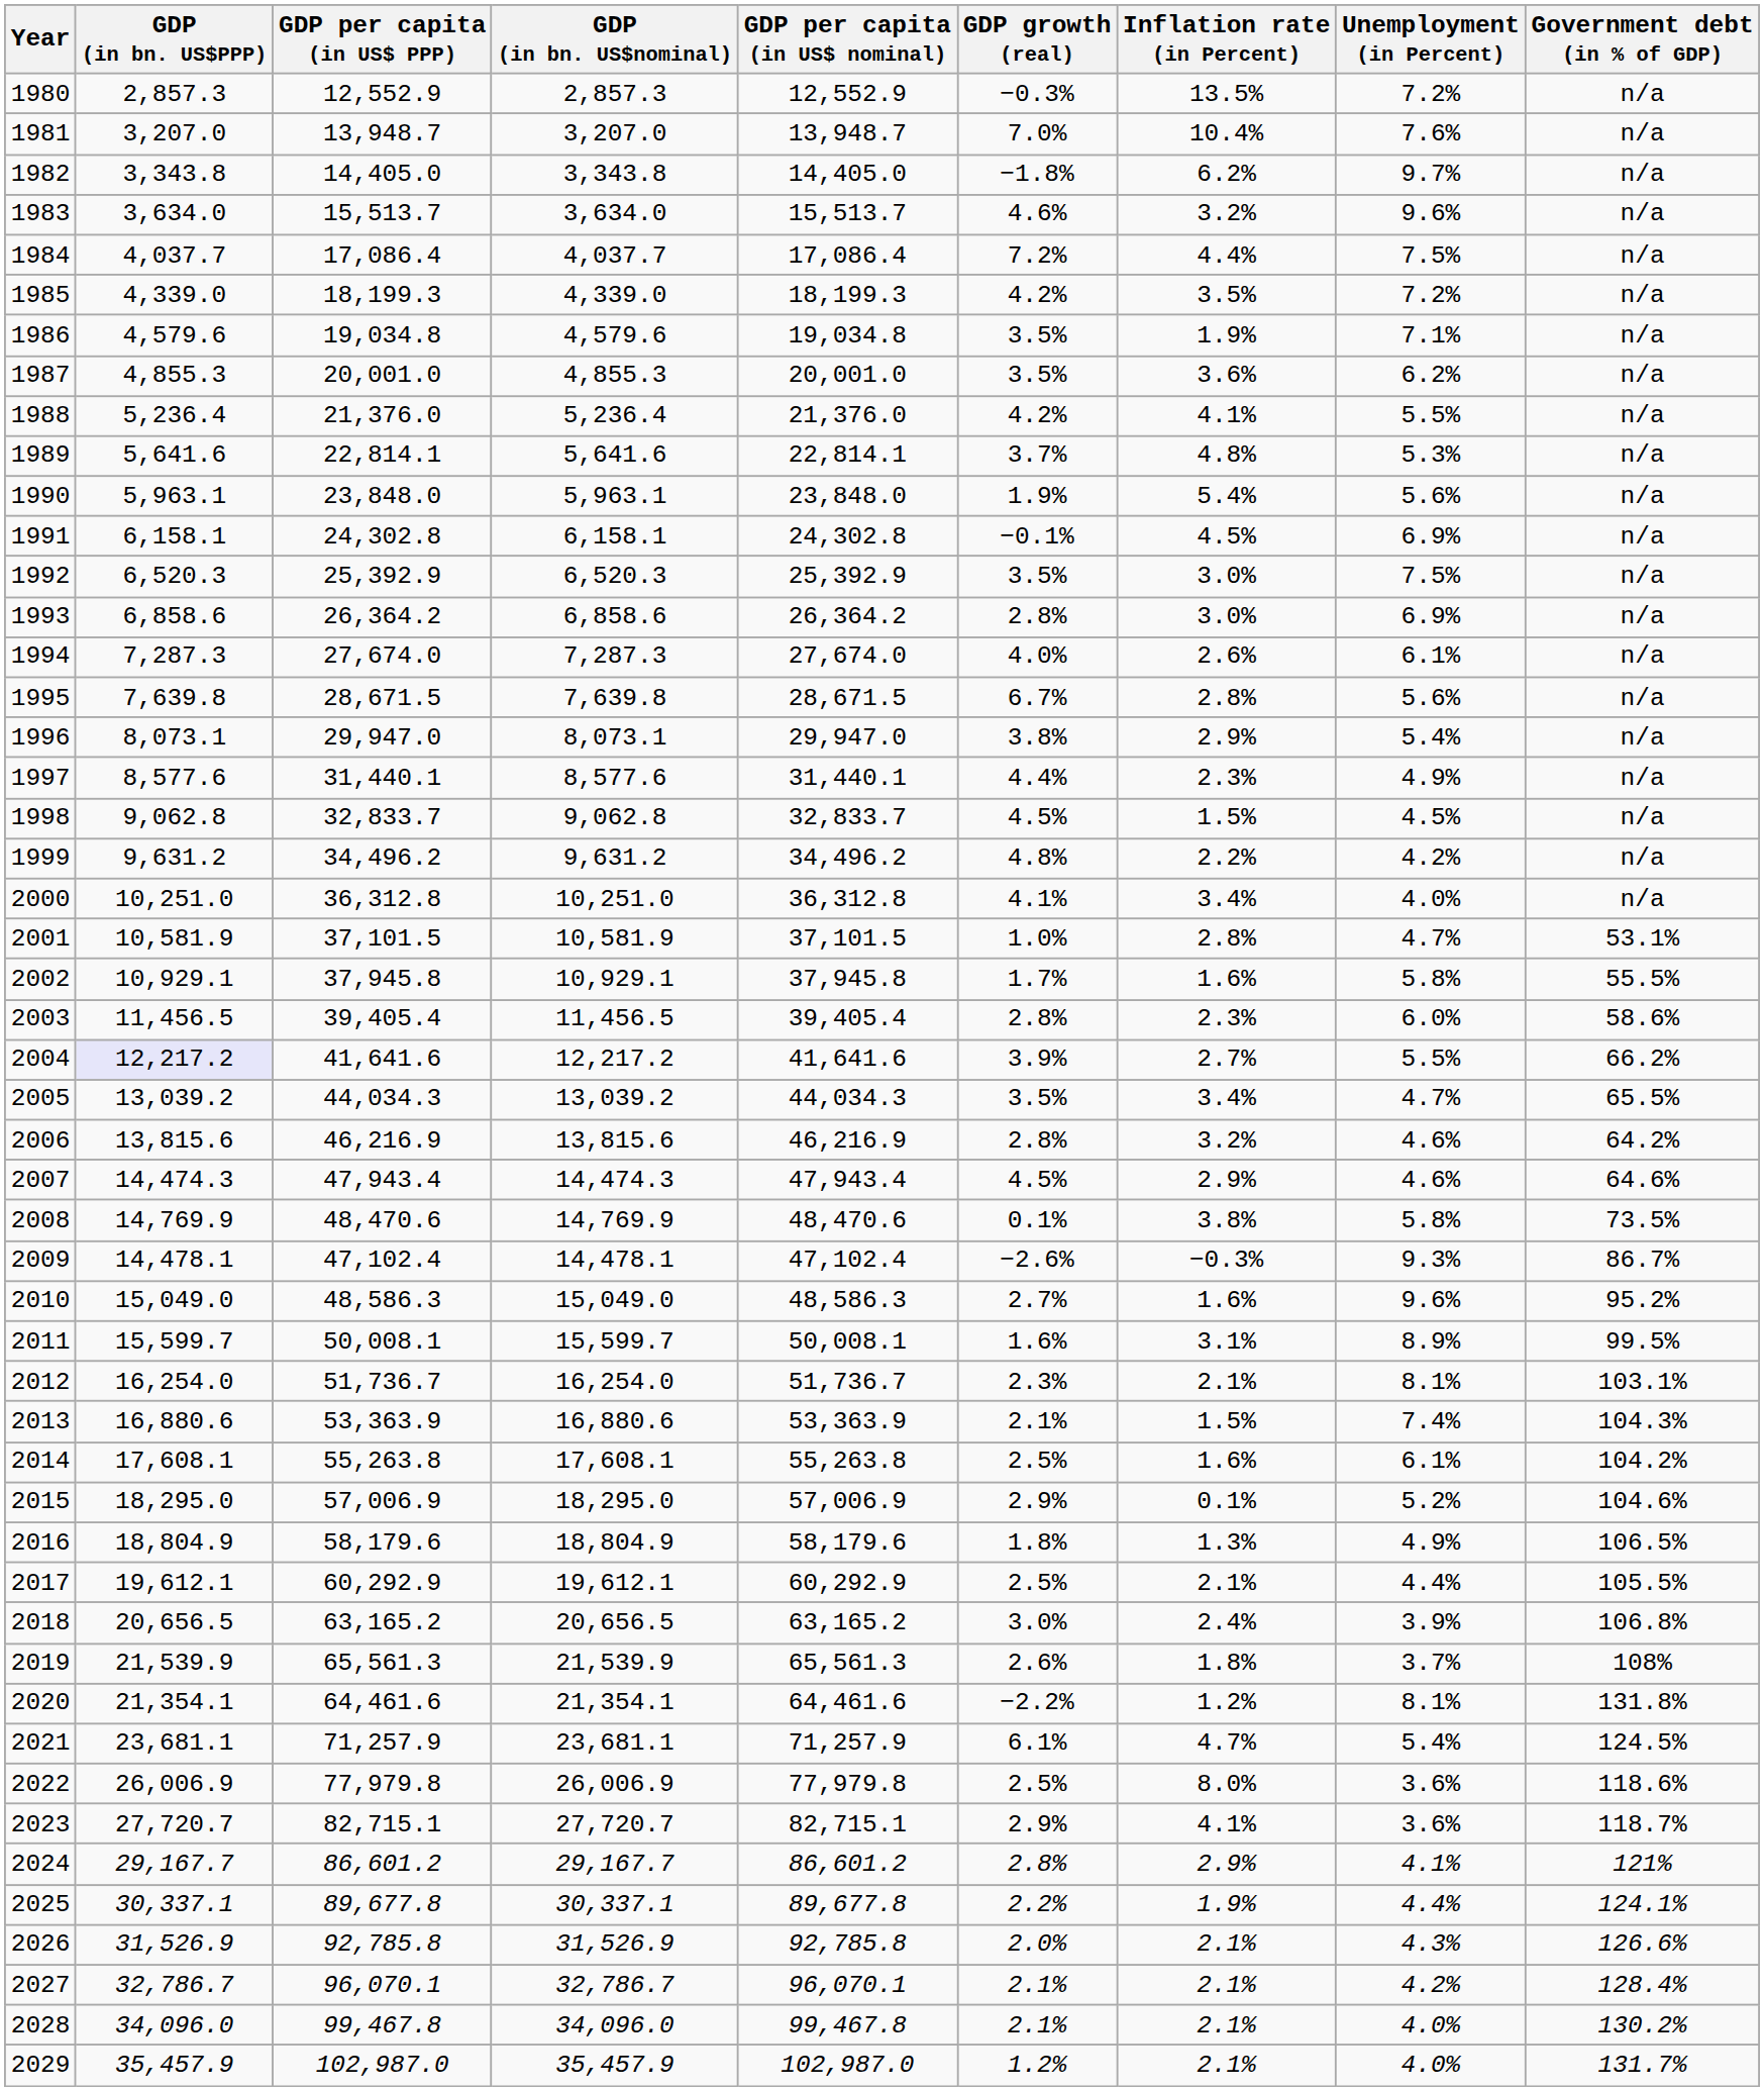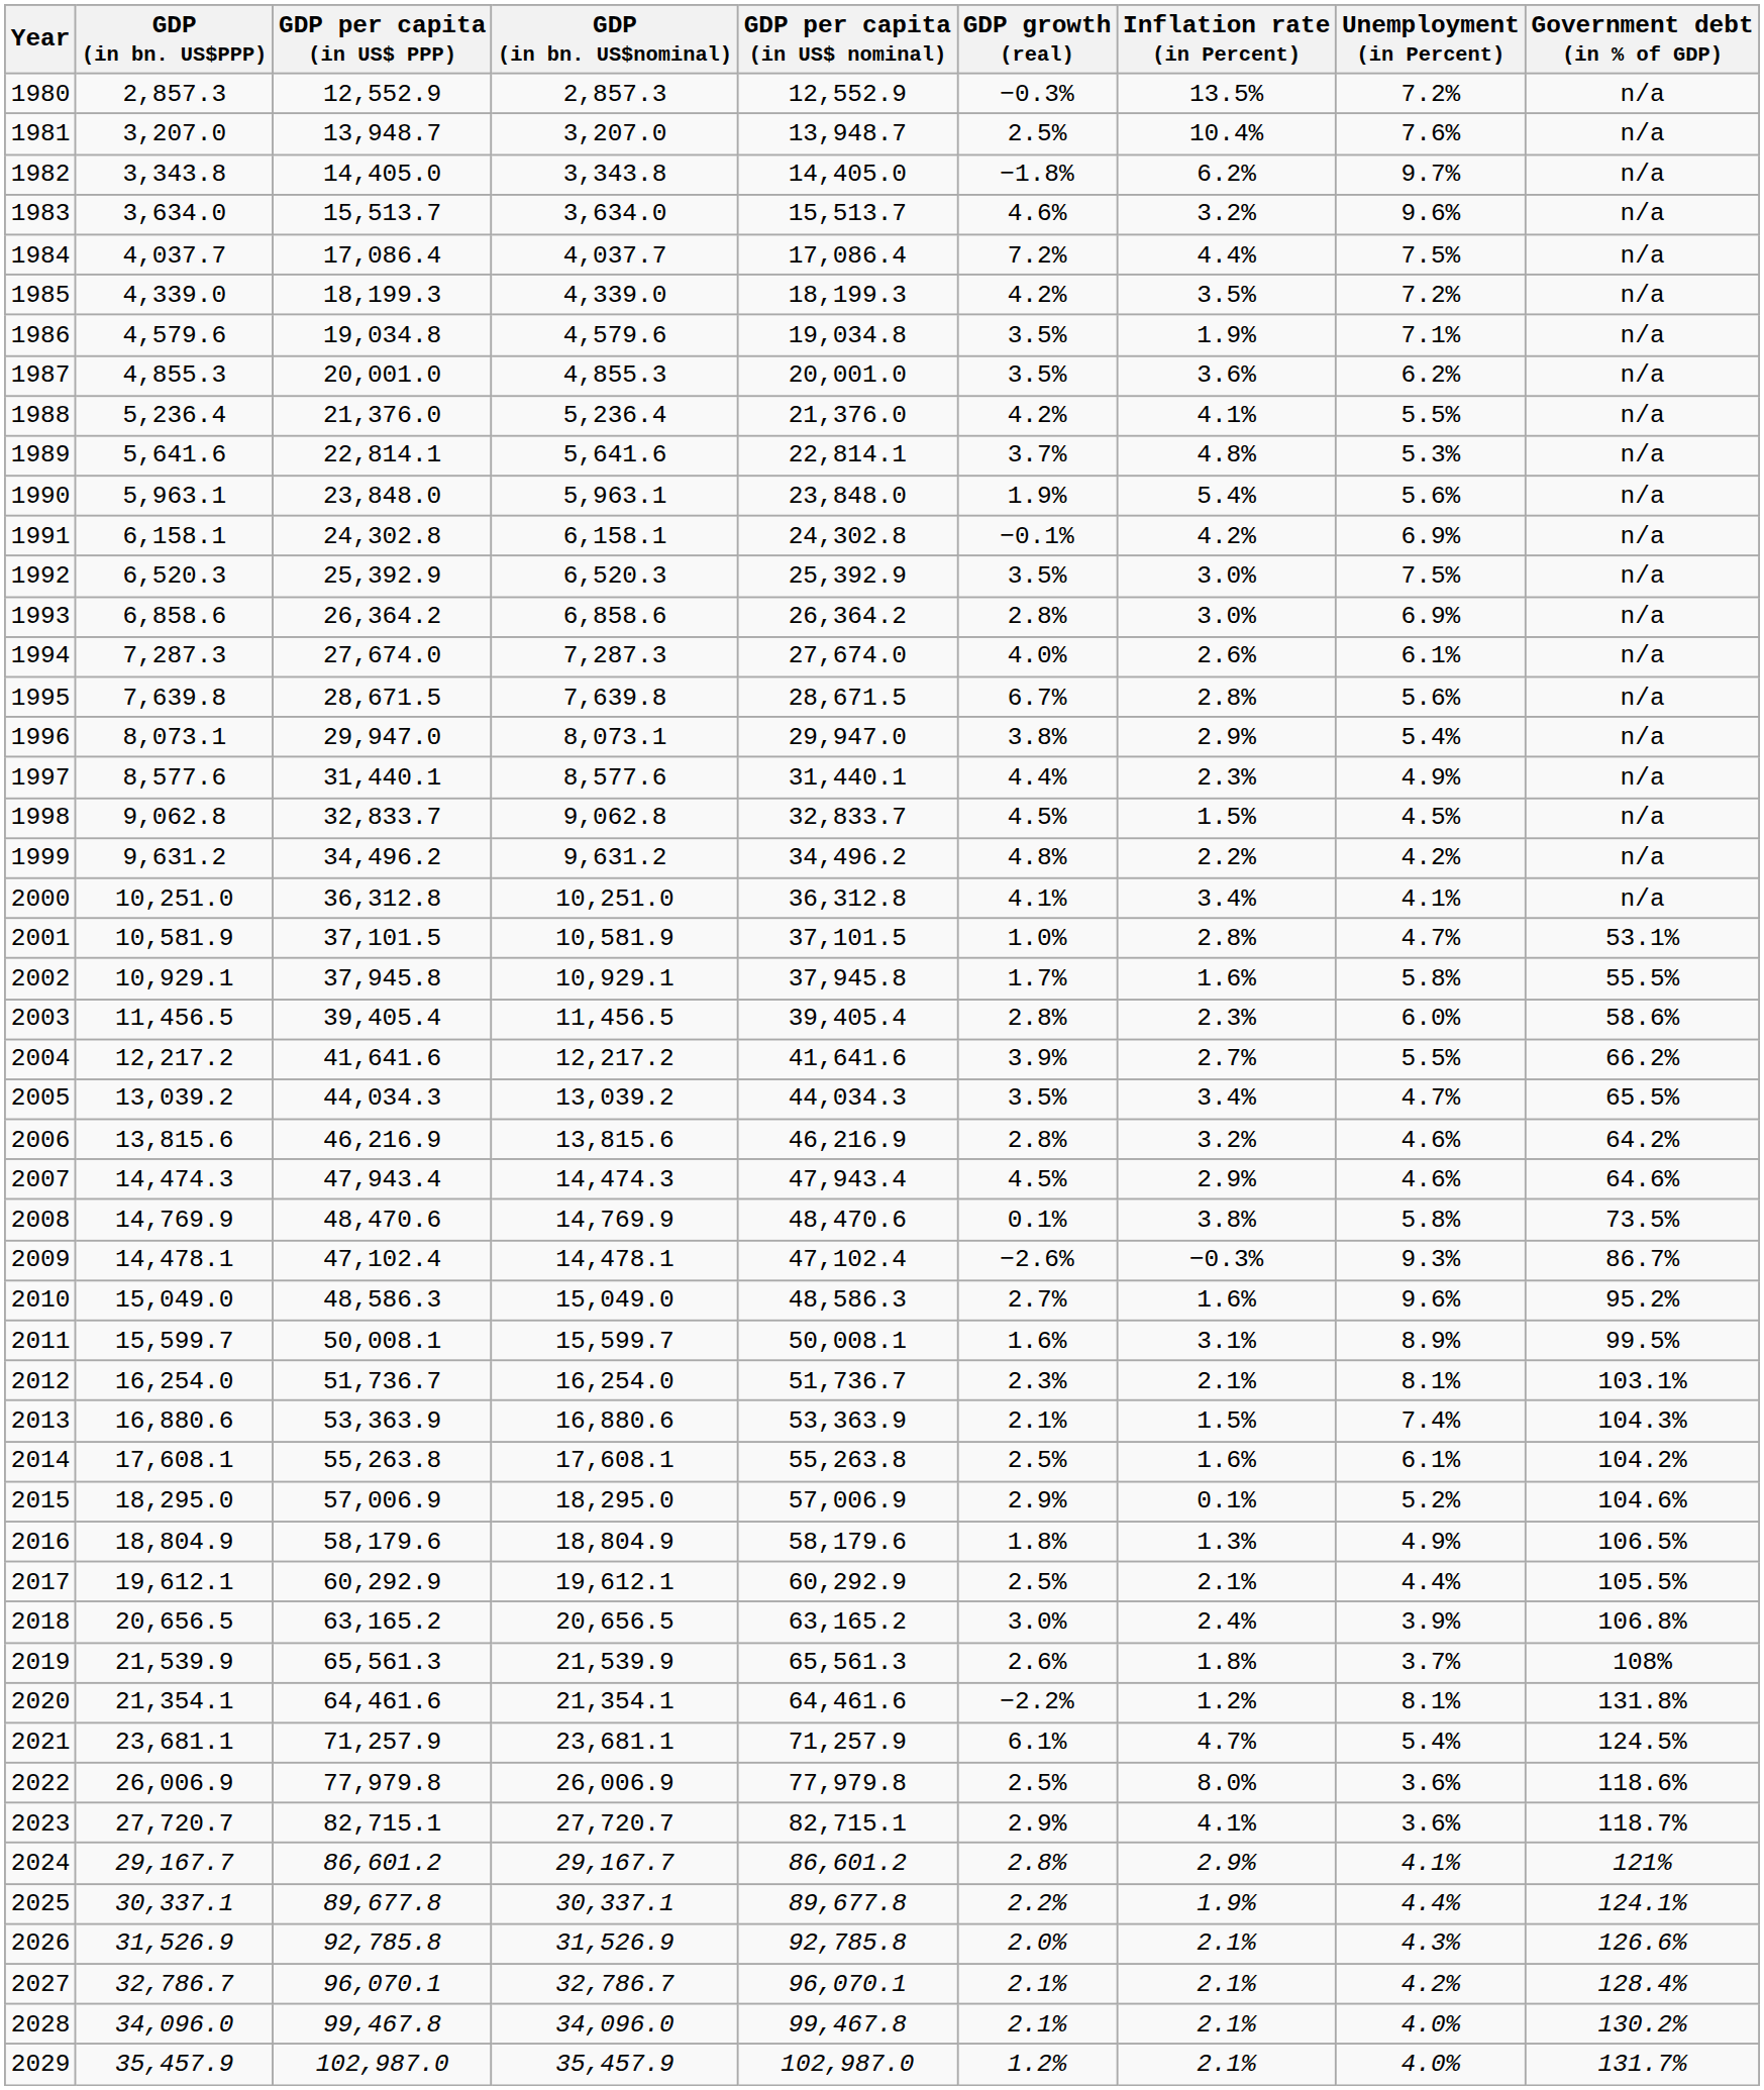1981 | GDP growth (real): 7.0% -> 2.5%
1991 | Inflation rate (in Percent): 4.5% -> 4.2%
2000 | Unemployment (in Percent): 4.0% -> 4.1%
2004 | GDP (in bn. US$PPP): lavender background -> no background
